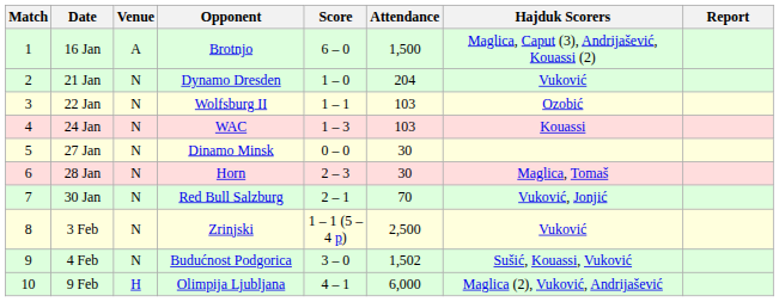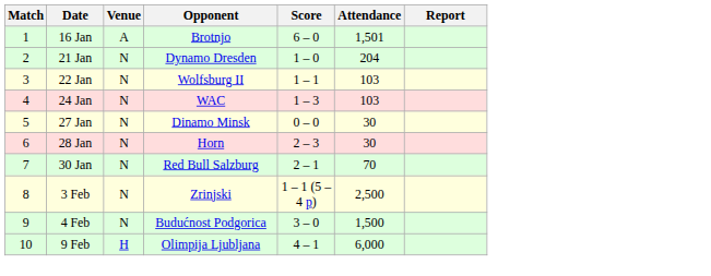- column: Hajduk Scorers | Maglica, Caput (3), Andrijašević, Kouassi (2) | Vuković | Ozobić | Kouassi | Maglica, Tomaš | Vuković, Jonjić | Vuković | Sušić, Kouassi, Vuković | Maglica (2), Vuković, Andrijašević
16 Jan | Attendance: 1,500 -> 1,501
4 Feb | Attendance: 1,502 -> 1,500
